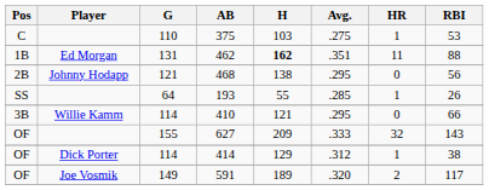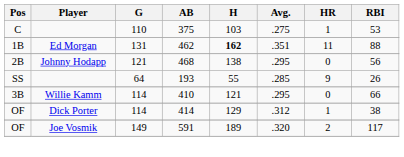193 | HR: 1 -> 9
- row: OF | 155 | 627 | 209 | .333 | 32 | 143
